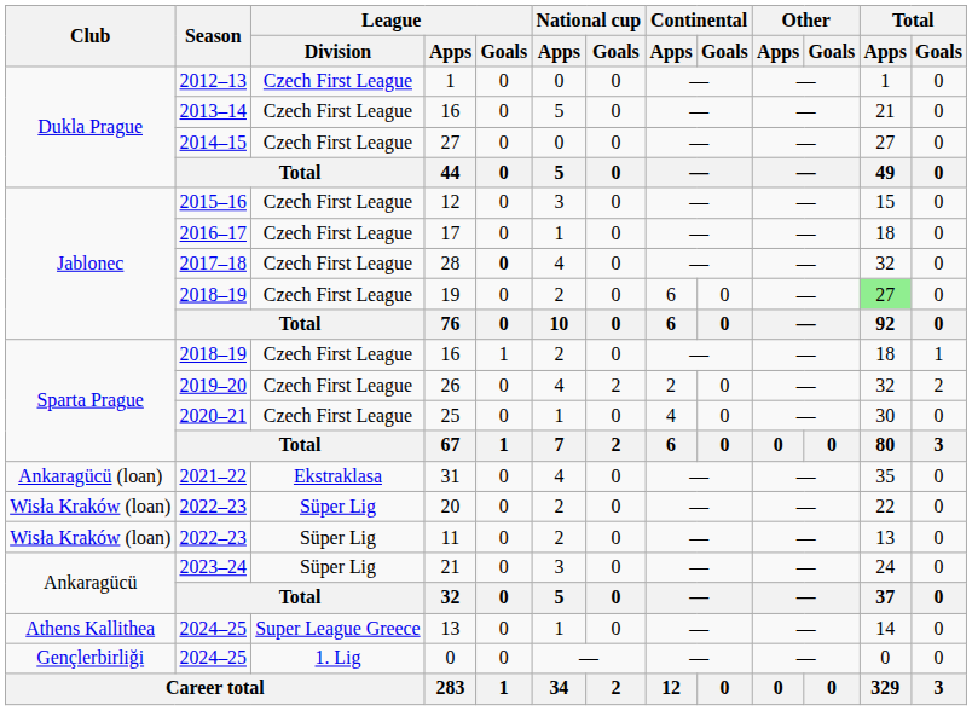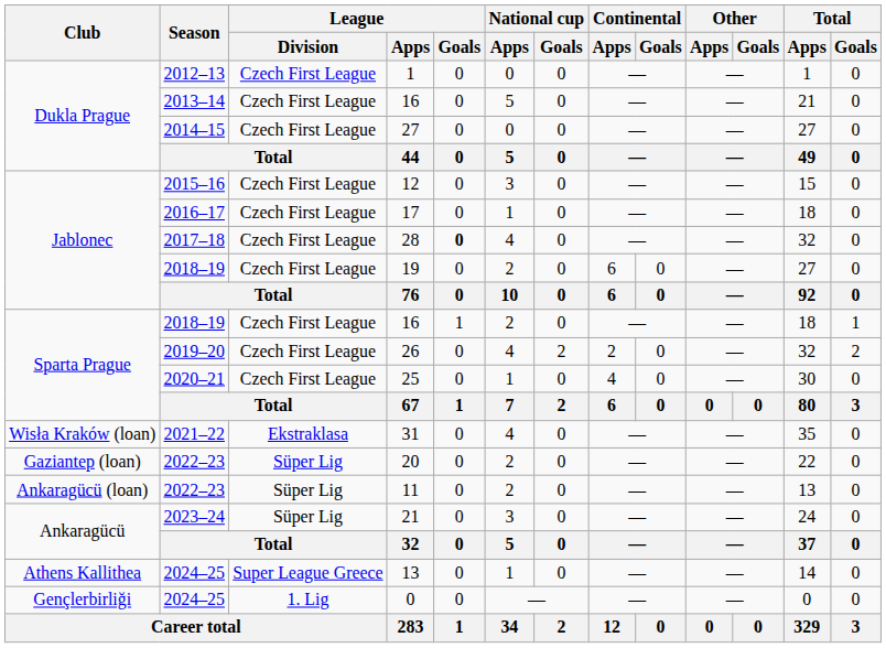19 | Total / Apps: lightgreen background -> no background
31 | Club: Ankaragücü (loan) -> Wisła Kraków (loan)
20 | Club: Wisła Kraków (loan) -> Gaziantep (loan)
11 | Club: Wisła Kraków (loan) -> Ankaragücü (loan)
